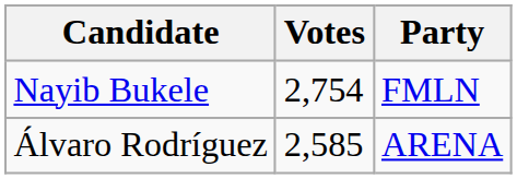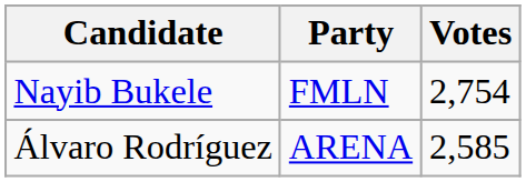columns swapped: Party <-> Votes
